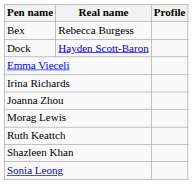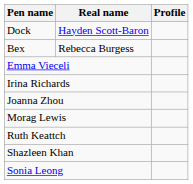rows swapped: Bex <-> Dock
